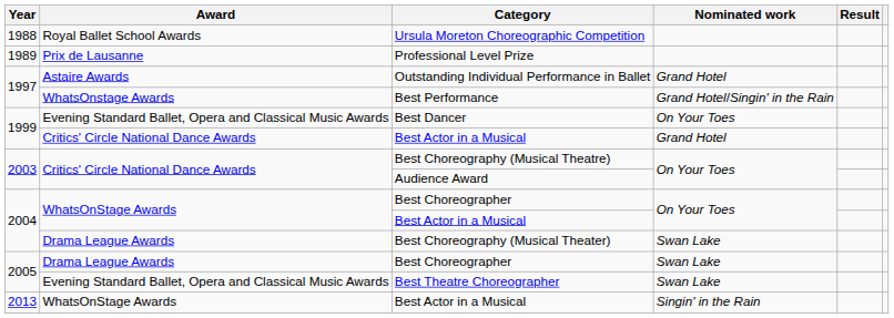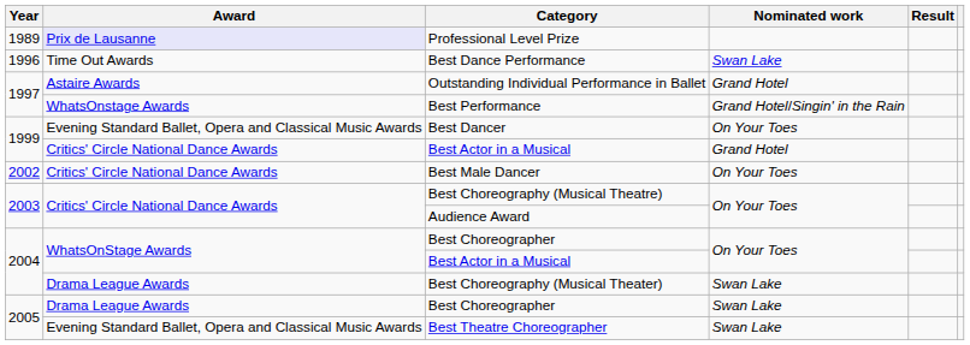- row: 1988 | Royal Ballet School Awards | Ursula Moreton Choreographic Competition
Professional Level Prize | Award: no background -> lavender background
+ row: 1996 | Time Out Awards | Best Dance Performance | Swan Lake
+ row: 2002 | Critics' Circle National Dance Awards | Best Male Dancer | On Your Toes
- row: 2013 | WhatsOnStage Awards | Best Actor in a Musical | Singin' in the Rain
